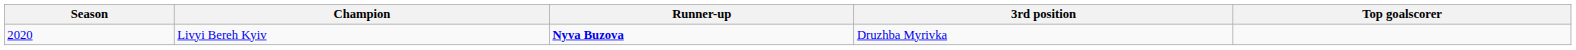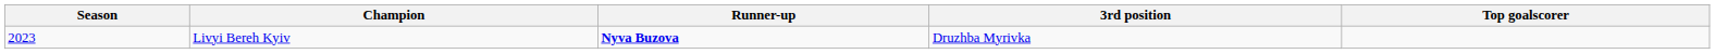Livyi Bereh Kyiv | Season: 2020 -> 2023
